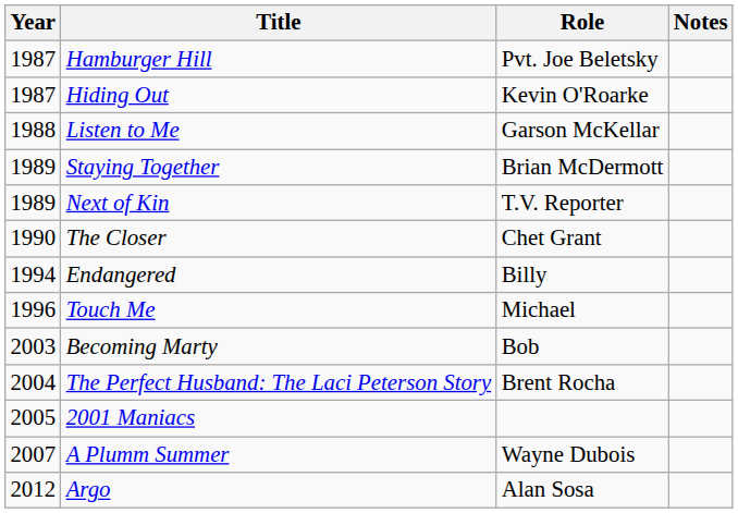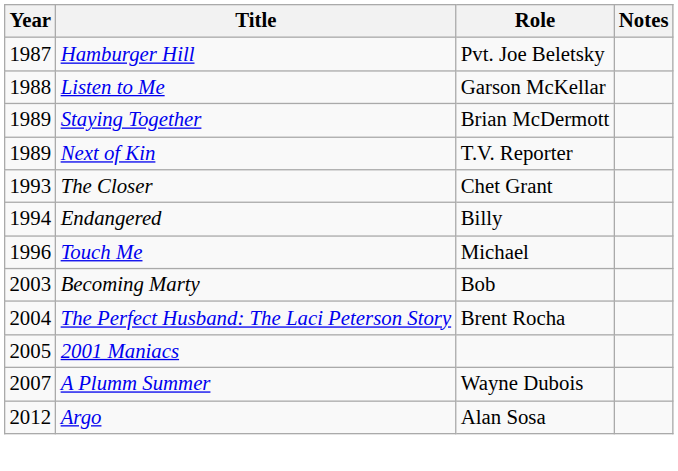- row: 1987 | Hiding Out | Kevin O'Roarke
The Closer | Year: 1990 -> 1993
